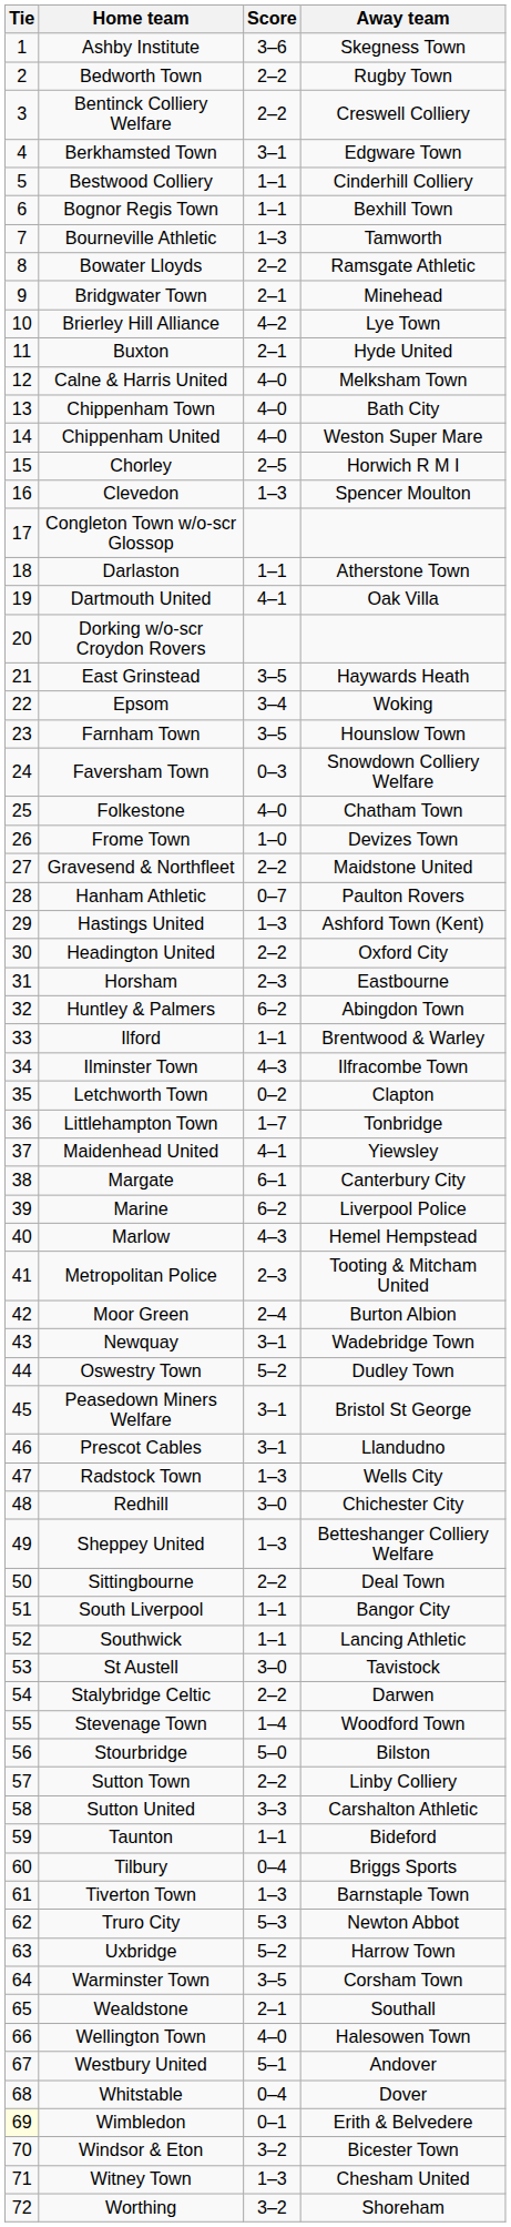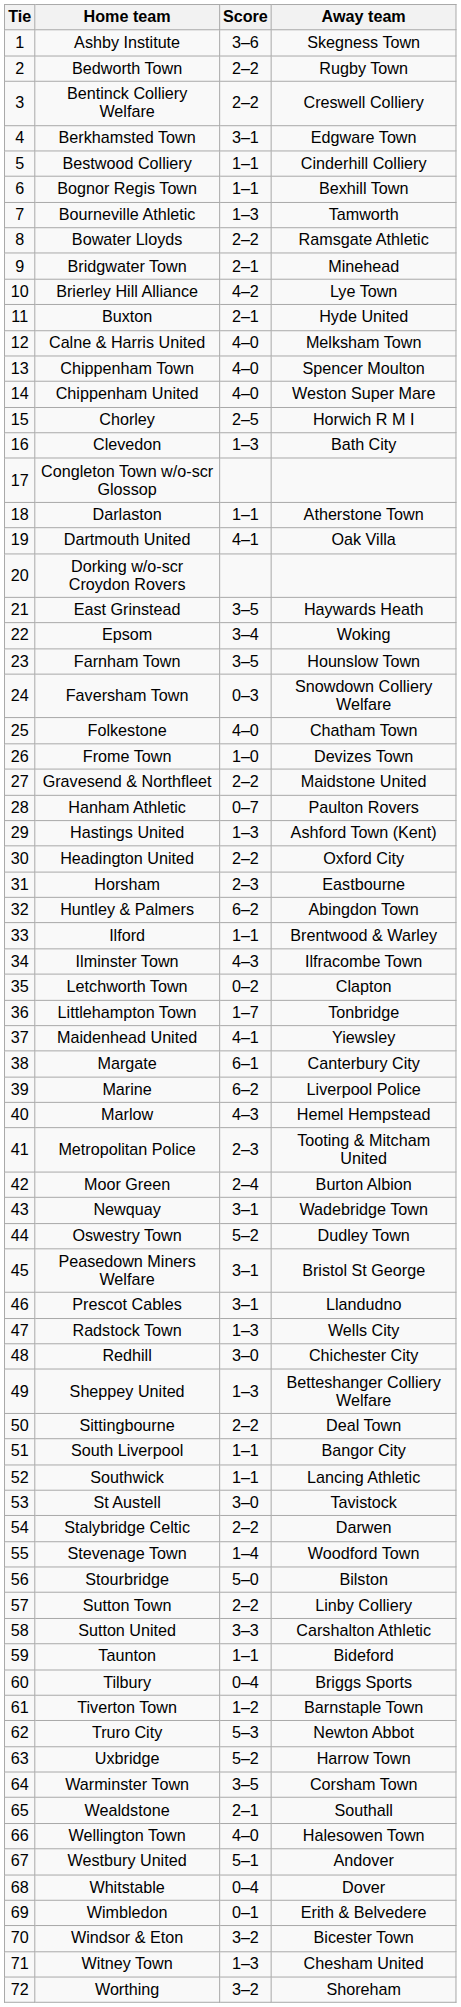Chippenham Town | Away team: Bath City -> Spencer Moulton
Clevedon | Away team: Spencer Moulton -> Bath City
Tiverton Town | Score: 1–3 -> 1–2
Wimbledon | Tie: lightyellow background -> no background
